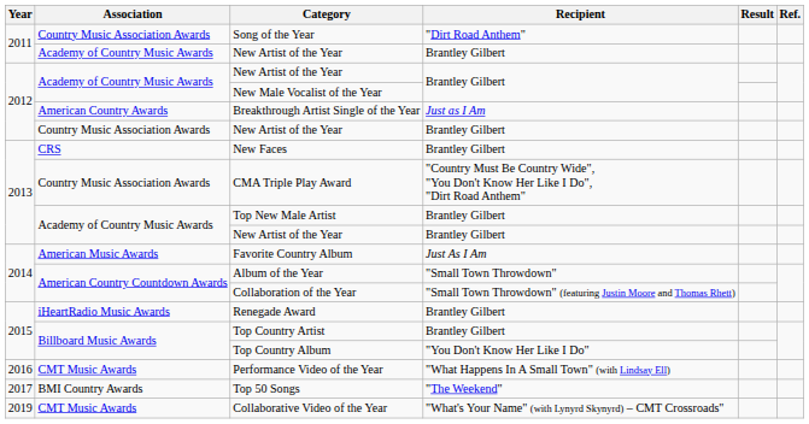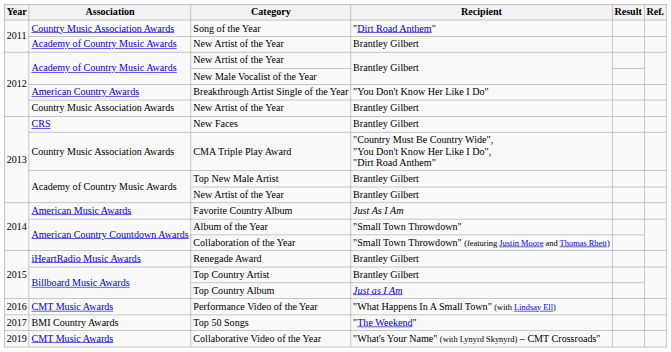Breakthrough Artist Single of the Year | Recipient: Just as I Am -> "You Don't Know Her Like I Do"
Top Country Album | Recipient: "You Don't Know Her Like I Do" -> Just as I Am
